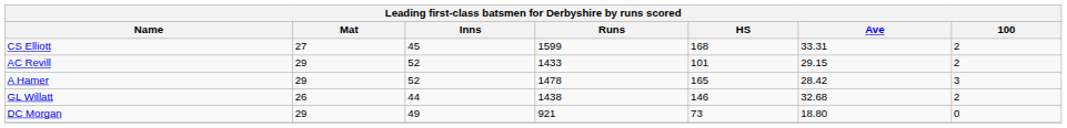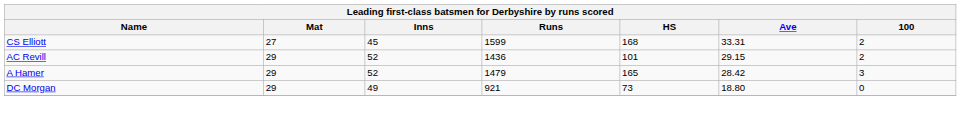AC Revill | Runs: 1433 -> 1436
A Hamer | Runs: 1478 -> 1479
- row: GL Willatt | 26 | 44 | 1438 | 146 | 32.68 | 2
